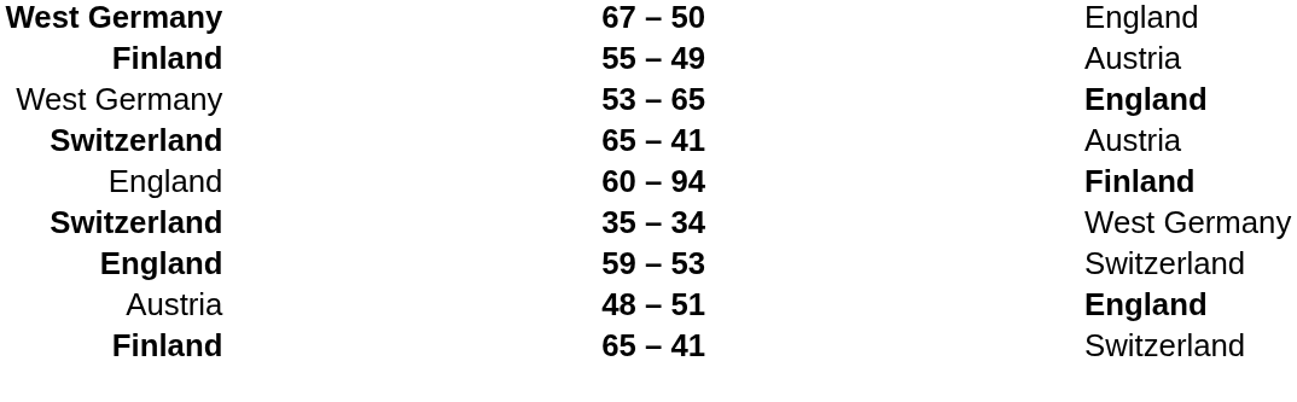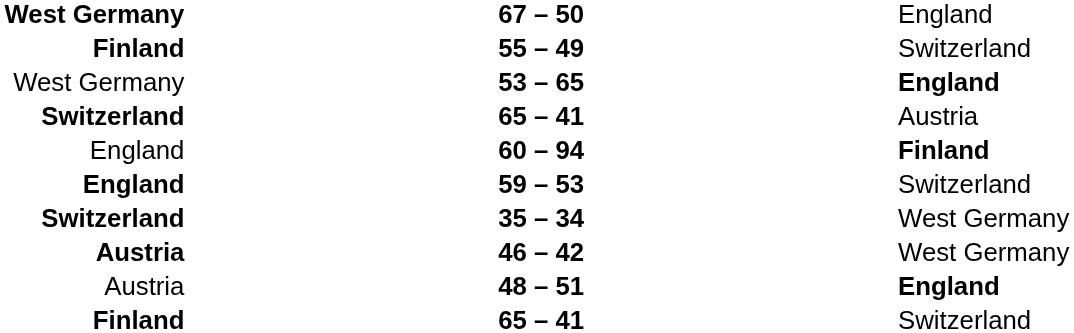55 – 49 | column 3: Austria -> Switzerland
rows swapped: 35 – 34 <-> 59 – 53
+ row: Austria | 46 – 42 | West Germany
